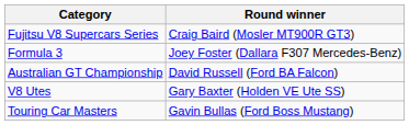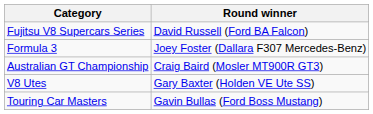Fujitsu V8 Supercars Series | Round winner: Craig Baird (Mosler MT900R GT3) -> David Russell (Ford BA Falcon)
Australian GT Championship | Round winner: David Russell (Ford BA Falcon) -> Craig Baird (Mosler MT900R GT3)
